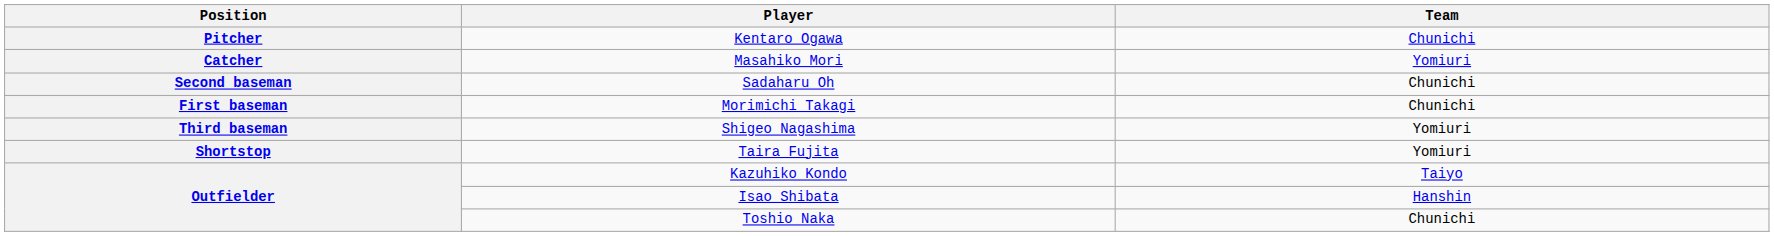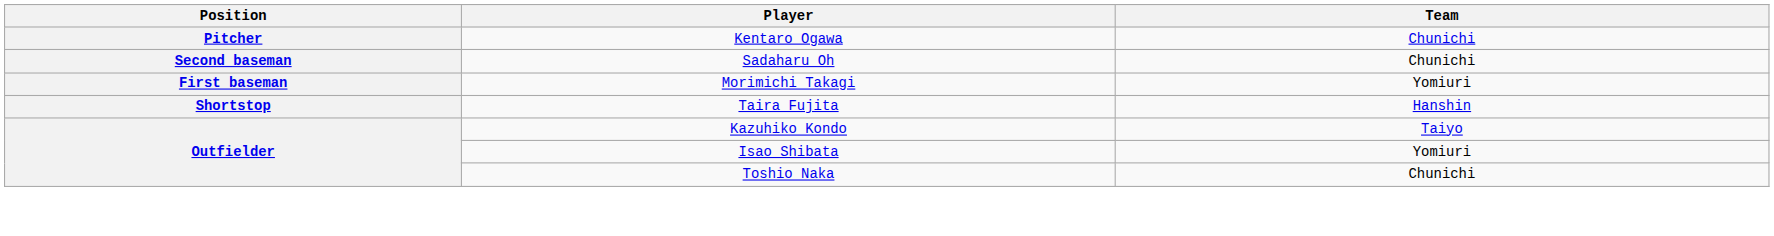- row: Catcher | Masahiko Mori | Yomiuri
Morimichi Takagi | Team: Chunichi -> Yomiuri
- row: Third baseman | Shigeo Nagashima | Yomiuri
Taira Fujita | Team: Yomiuri -> Hanshin
Isao Shibata | Team: Hanshin -> Yomiuri
